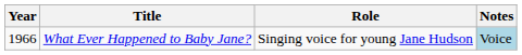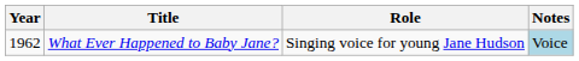What Ever Happened to Baby Jane? | Year: 1966 -> 1962
